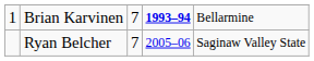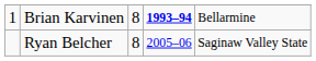Brian Karvinen | column 3: 7 -> 8
Ryan Belcher | column 3: 7 -> 8
